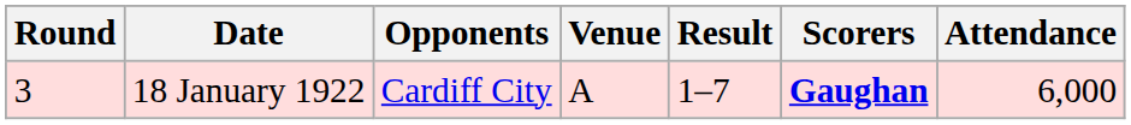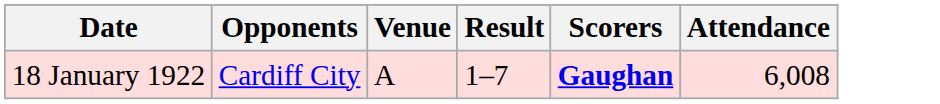- column: Round | 3
18 January 1922 | Attendance: 6,000 -> 6,008
